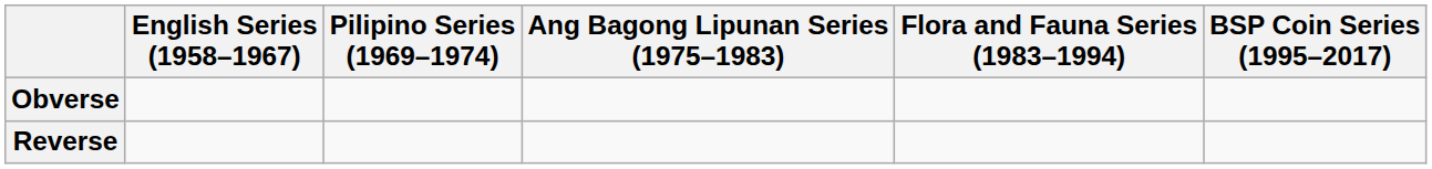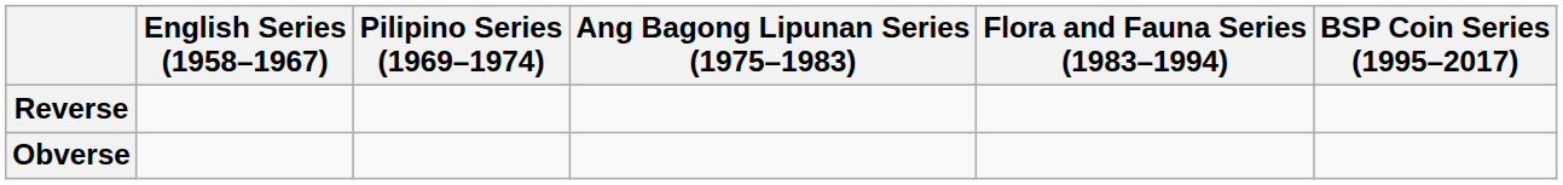rows swapped: Obverse <-> Reverse
